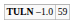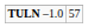TULN –1.0 | column 2: 59 -> 57
